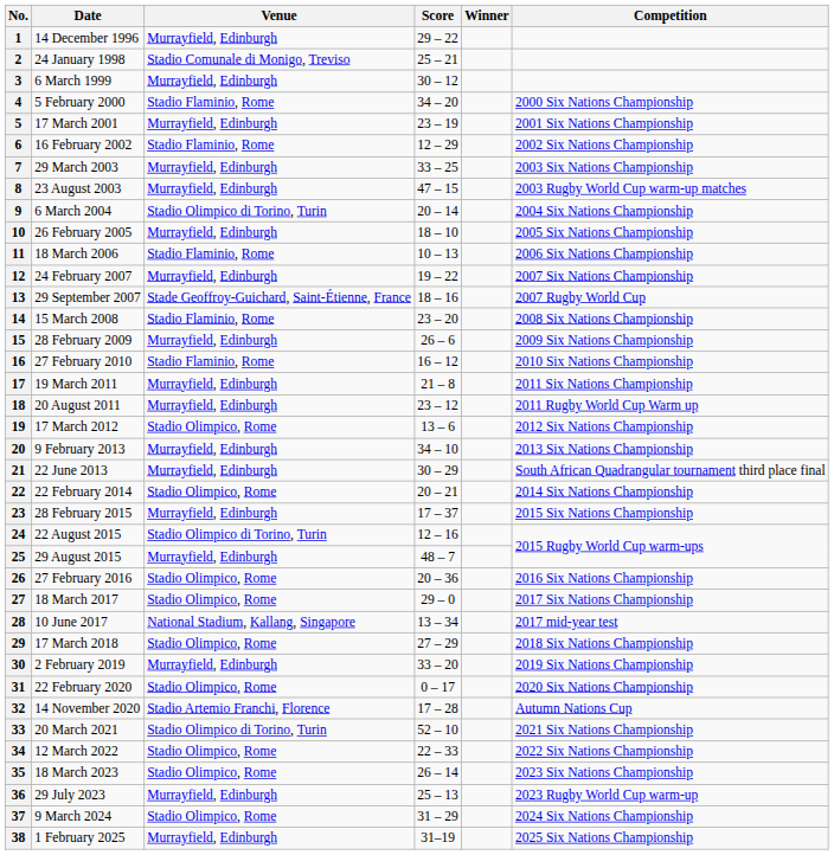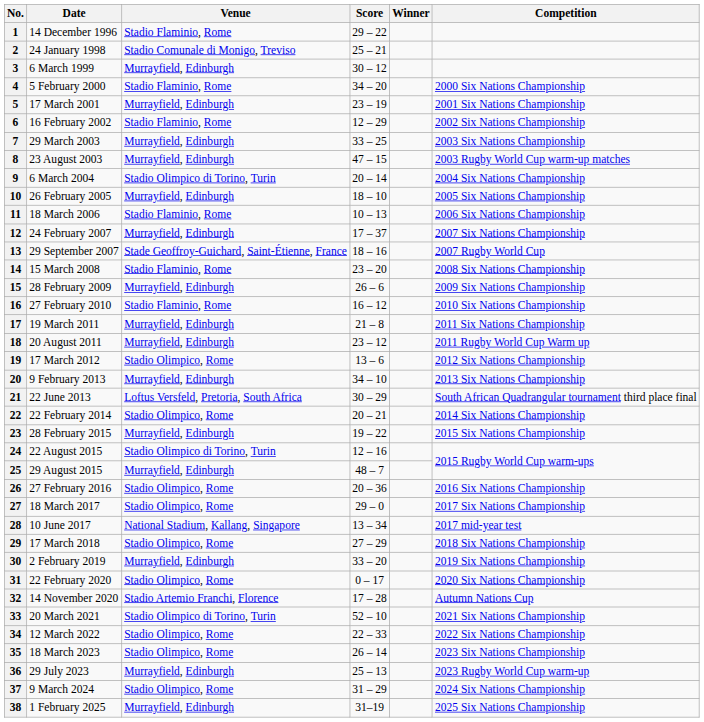1 | Venue: Murrayfield, Edinburgh -> Stadio Flaminio, Rome
12 | Score: 19 – 22 -> 17 – 37
21 | Venue: Murrayfield, Edinburgh -> Loftus Versfeld, Pretoria, South Africa
23 | Score: 17 – 37 -> 19 – 22
